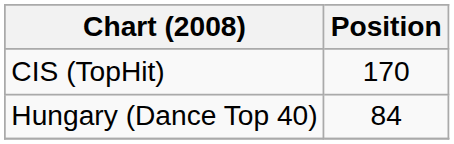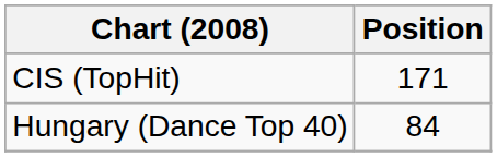CIS (TopHit) | Position: 170 -> 171
